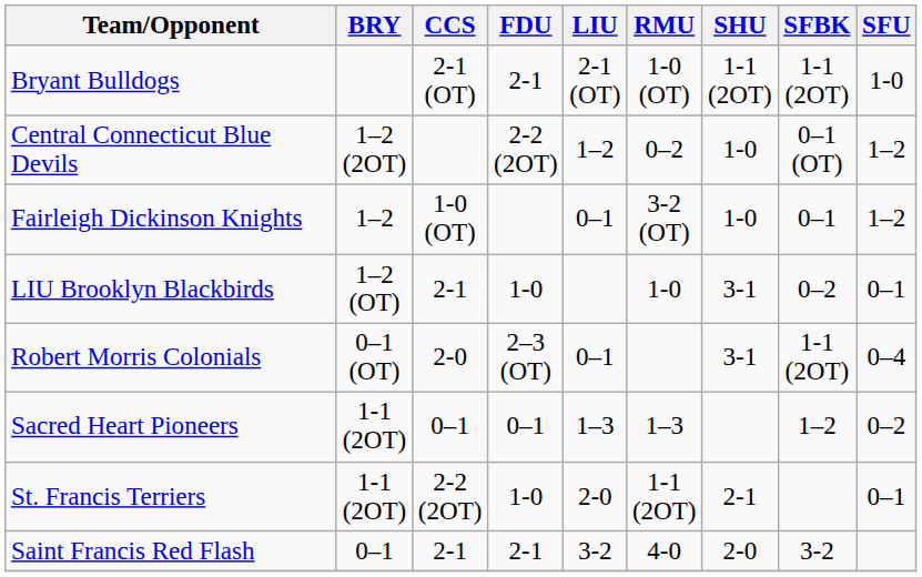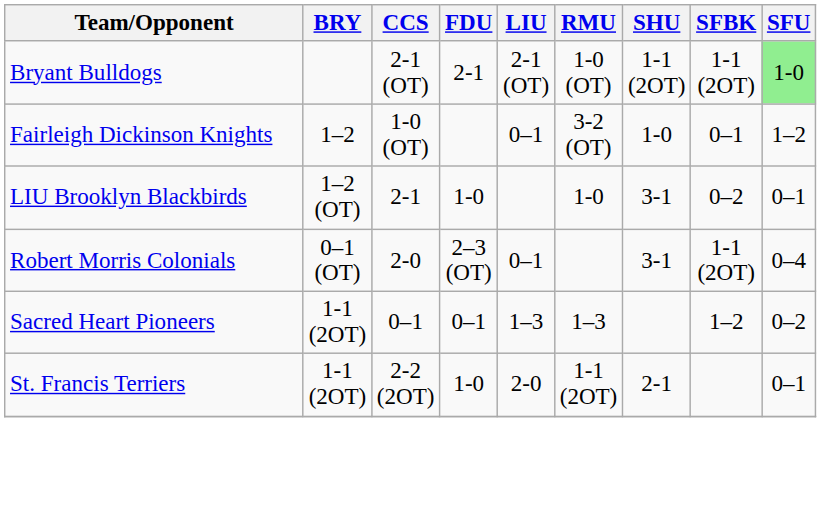Bryant Bulldogs | SFU: no background -> lightgreen background
- row: Central Connecticut Blue Devils | 1–2 (2OT) | 2-2 (2OT) | 1–2 | 0–2 | 1-0 | 0–1 (OT) | 1–2
- row: Saint Francis Red Flash | 0–1 | 2-1 | 2-1 | 3-2 | 4-0 | 2-0 | 3-2
